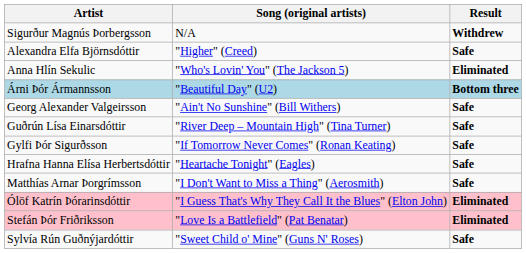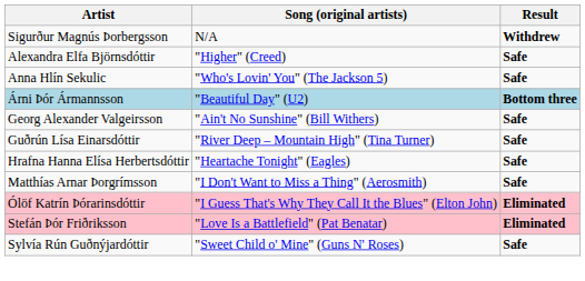Anna Hlín Sekulic | Result: Eliminated -> Safe
- row: Gylfi Þór Sigurðsson | "If Tomorrow Never Comes" (Ronan Keating) | Safe
